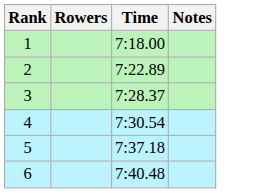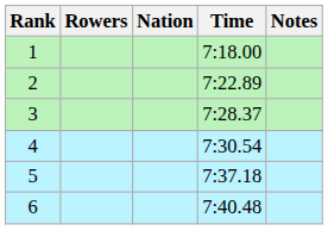+ column: Nation
